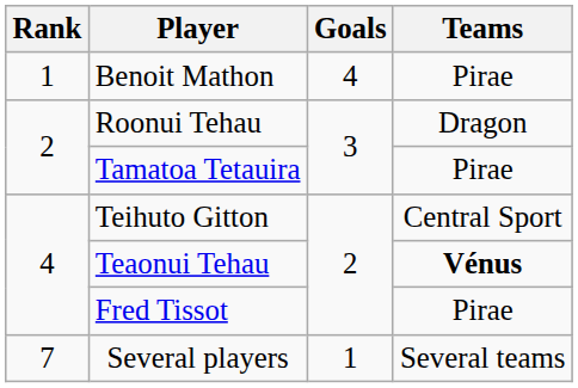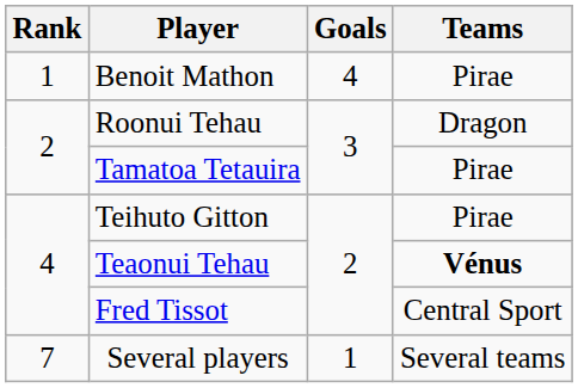Teihuto Gitton | Teams: Central Sport -> Pirae
Fred Tissot | Teams: Pirae -> Central Sport
